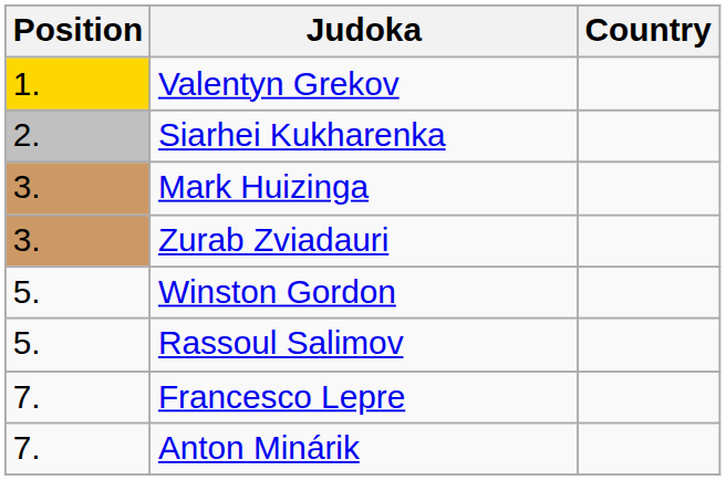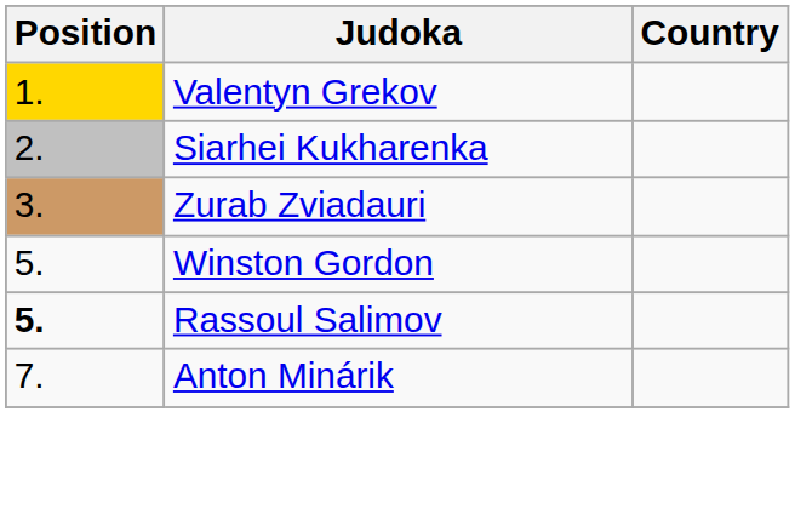- row: 3. | Mark Huizinga
Rassoul Salimov | Position: normal -> bold
- row: 7. | Francesco Lepre
